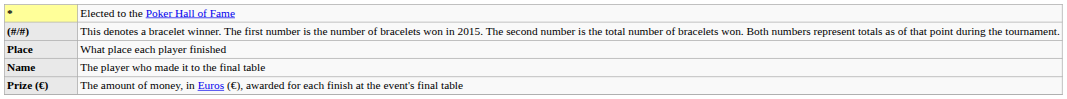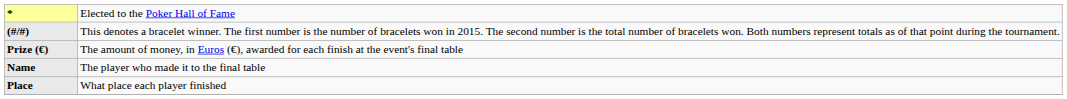rows swapped: Place <-> Prize (€)
